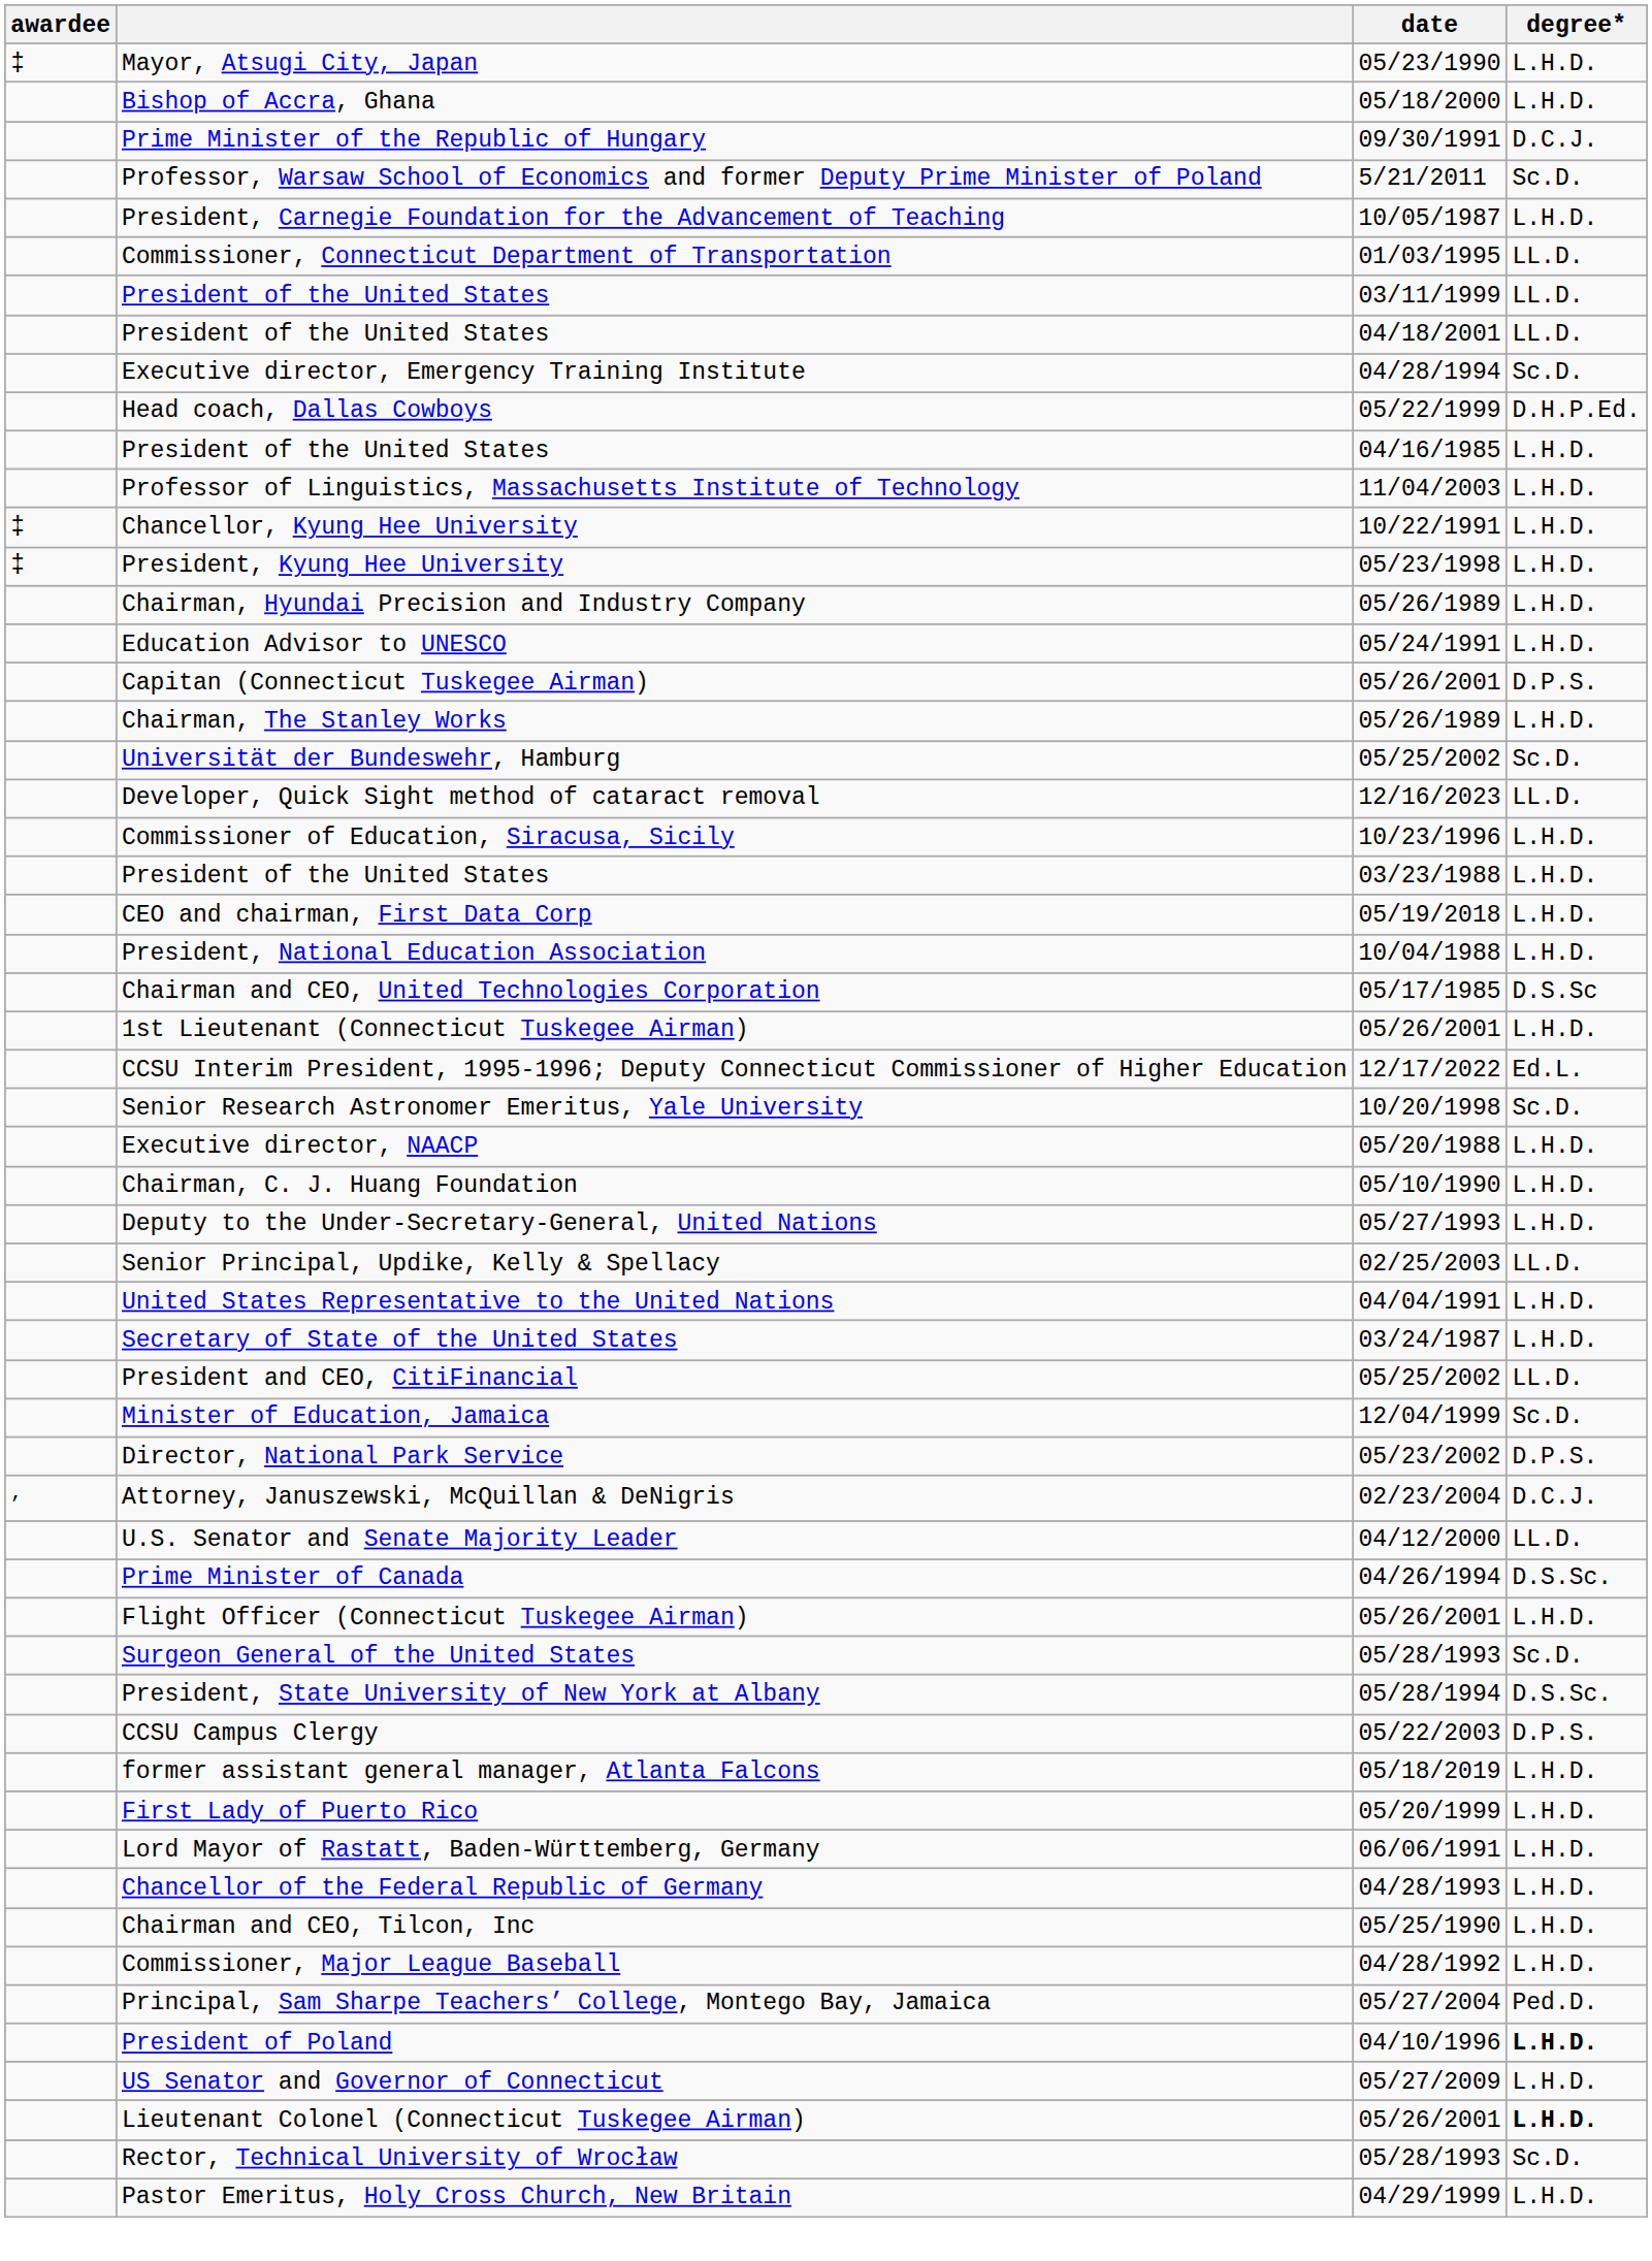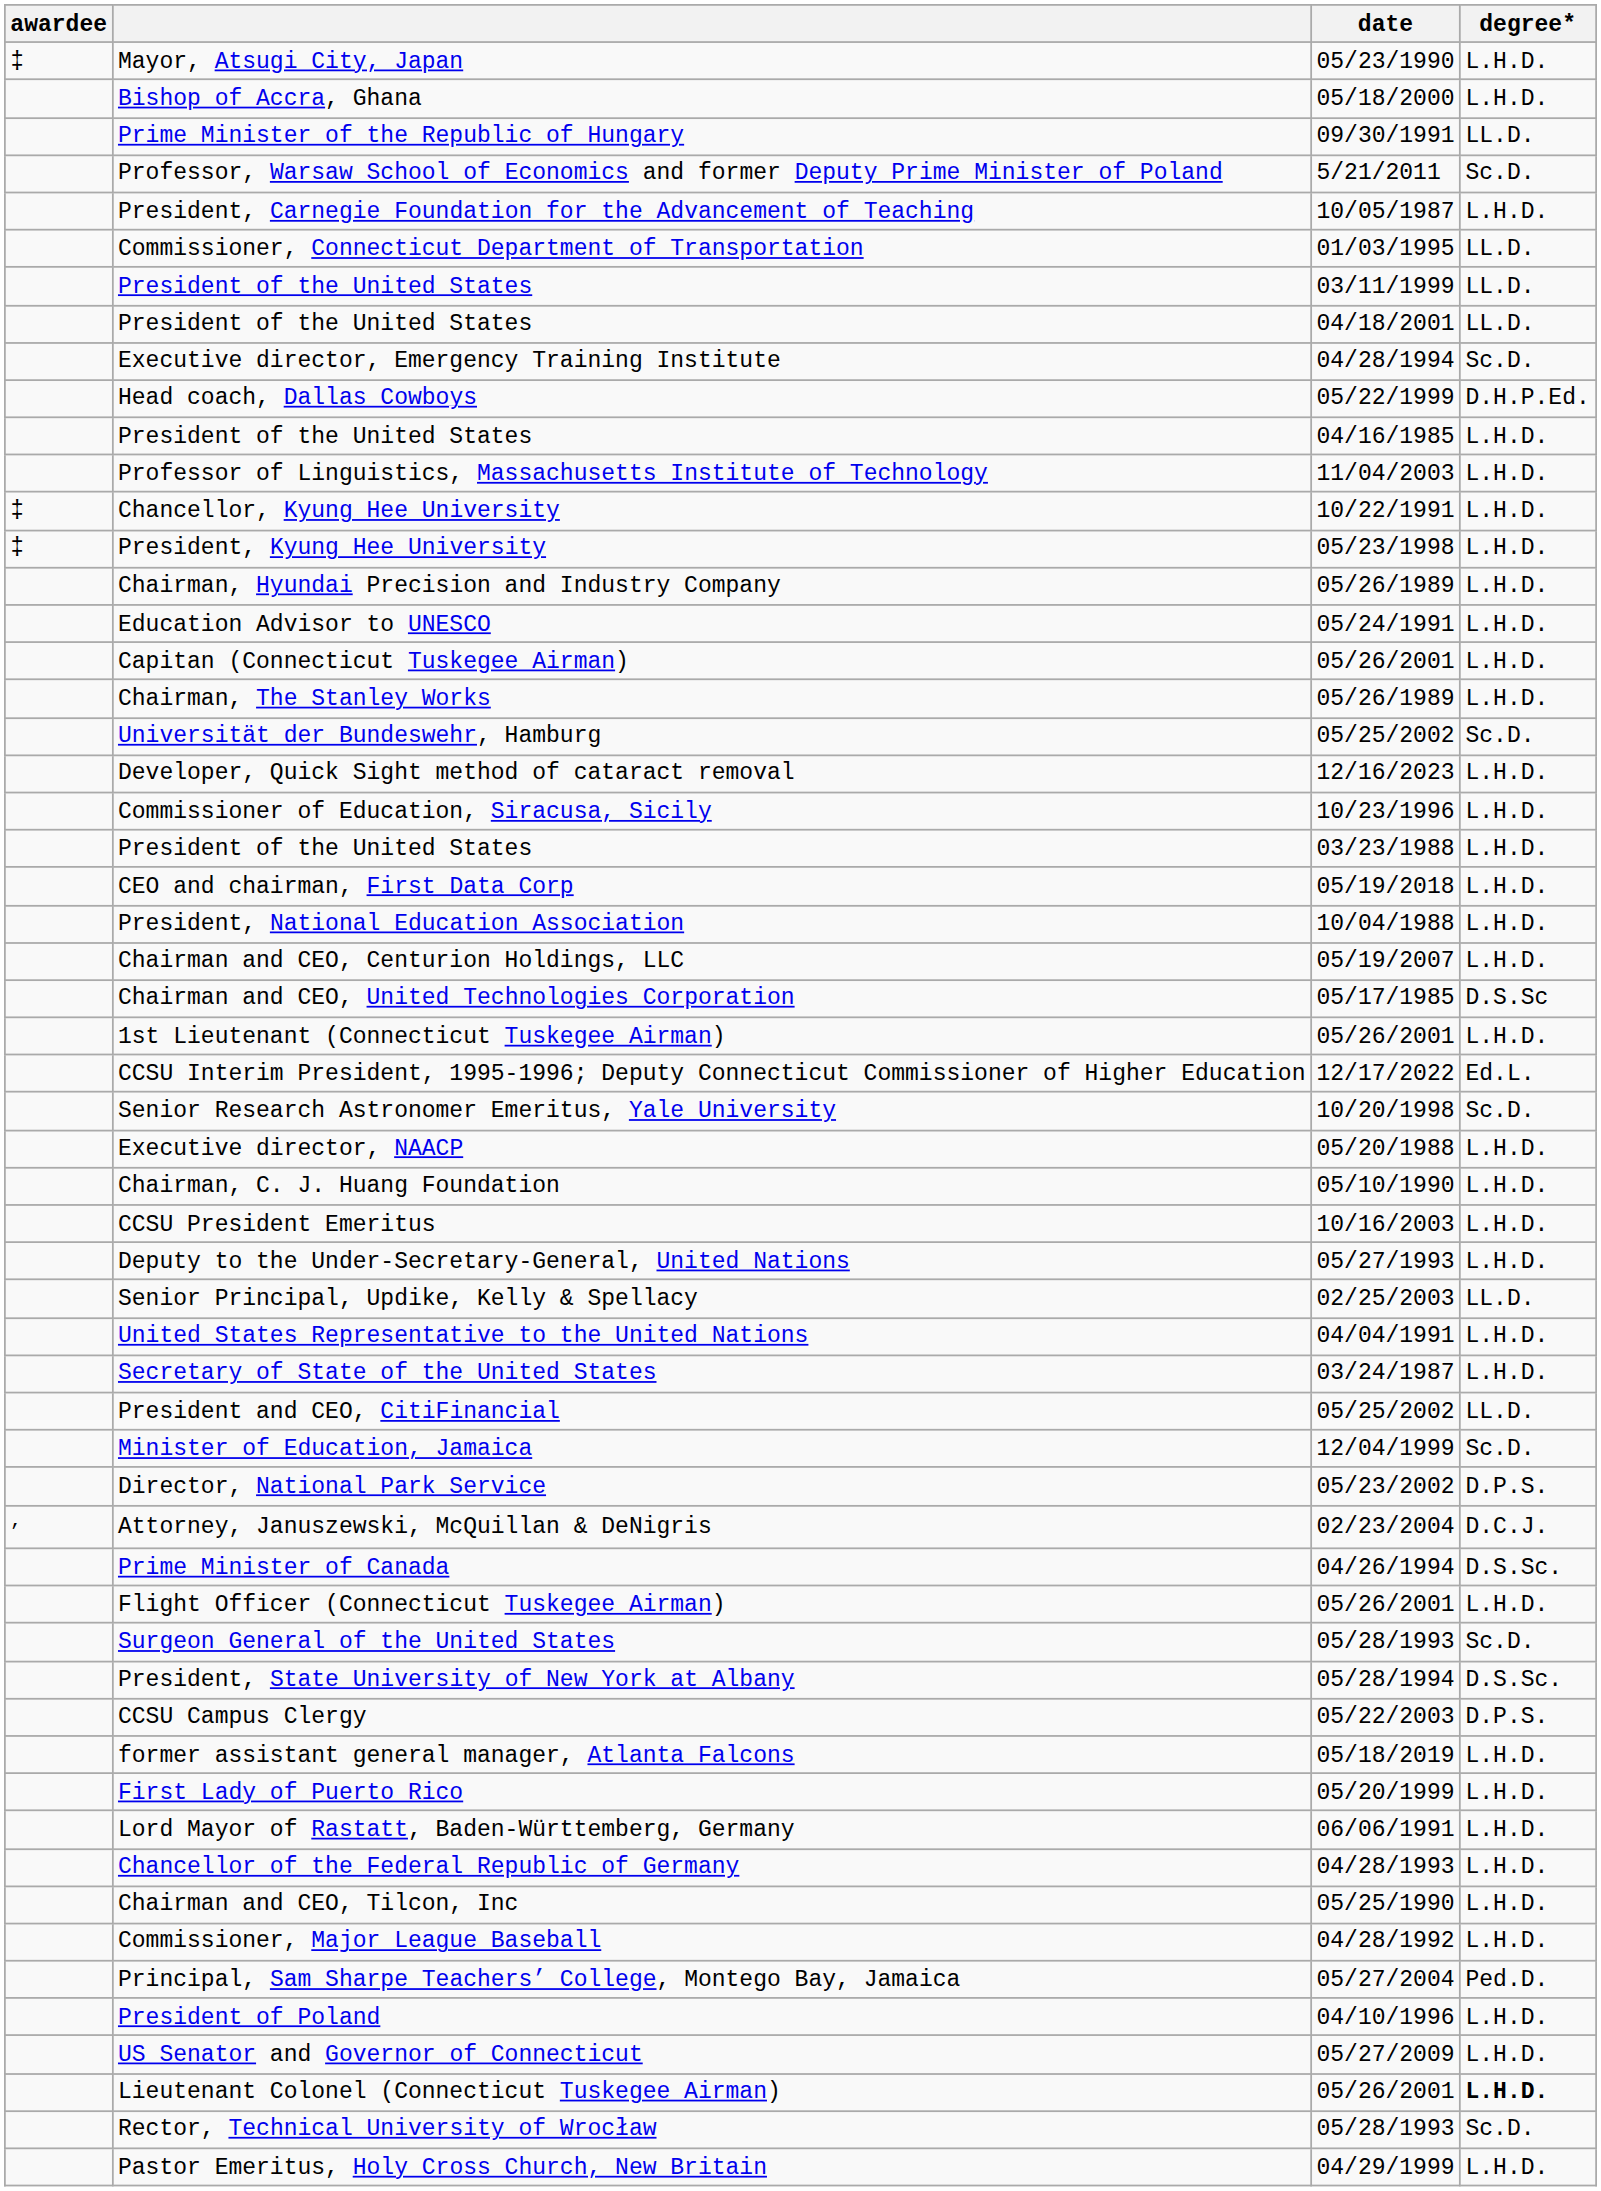Prime Minister of the Republic of Hungary | degree*: D.C.J. -> LL.D.
Capitan (Connecticut Tuskegee Airman) | degree*: D.P.S. -> L.H.D.
Developer, Quick Sight method of cataract removal | degree*: LL.D. -> L.H.D.
+ row: Chairman and CEO, Centurion Holdings, LLC | 05/19/2007 | L.H.D.
+ row: CCSU President Emeritus | 10/16/2003 | L.H.D.
- row: U.S. Senator and Senate Majority Leader | 04/12/2000 | LL.D.
President of Poland | degree*: bold -> normal
